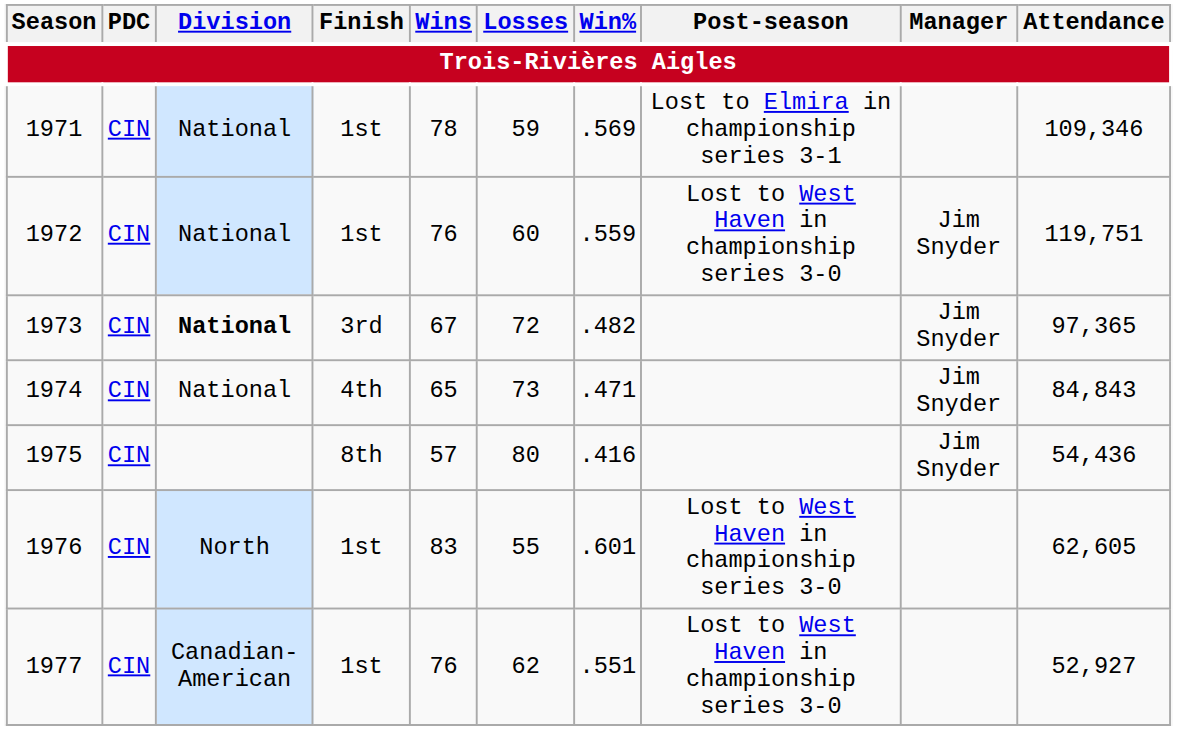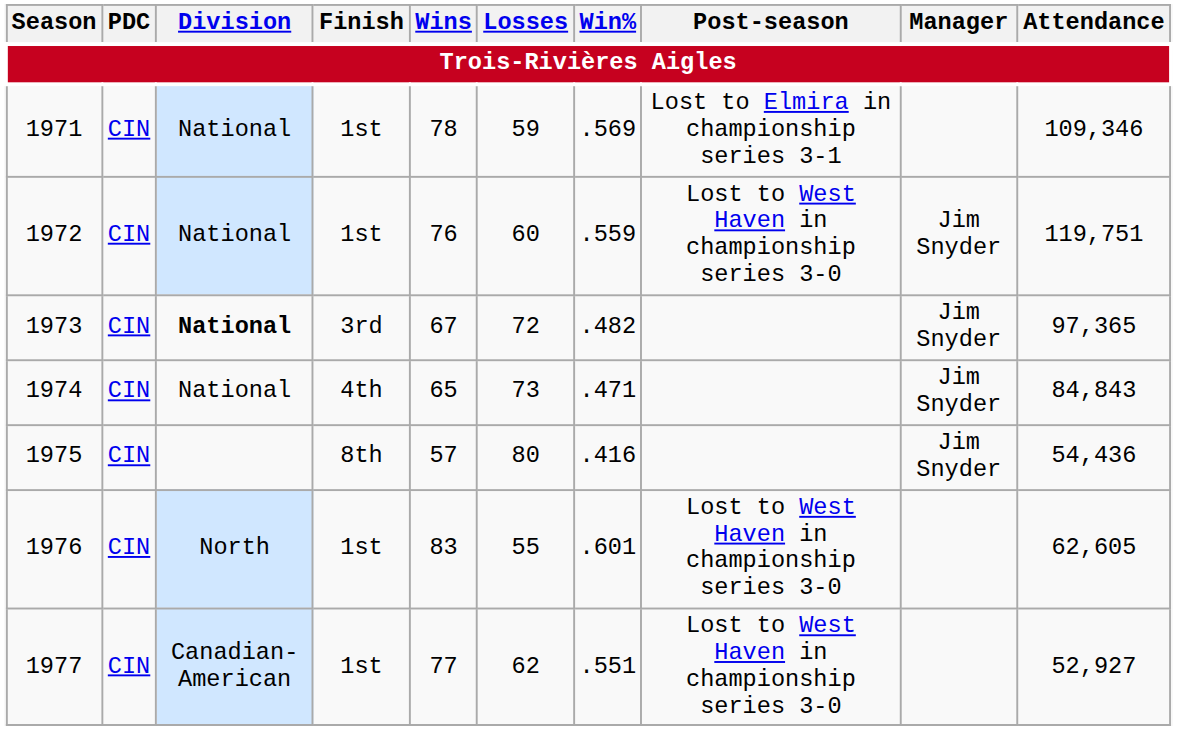1977 | Wins: 76 -> 77
